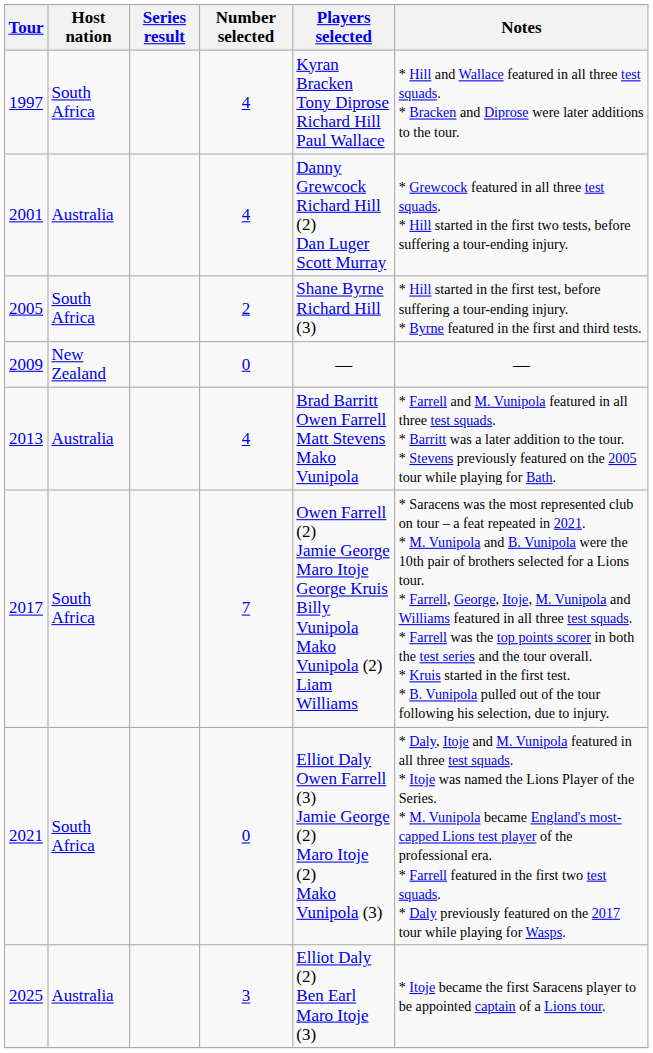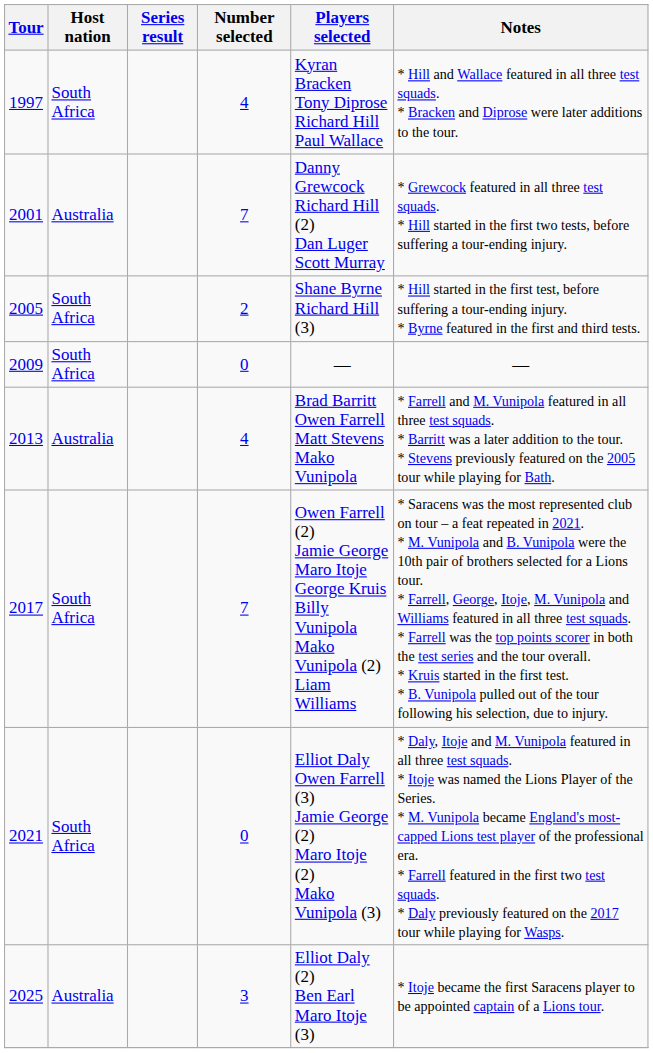2001 | Number selected: 4 -> 7
2009 | Host nation: New Zealand -> South Africa
